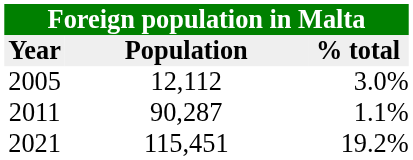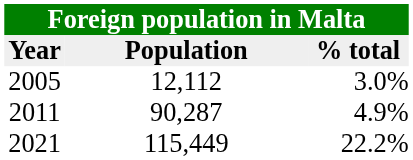2011 | % total: 1.1% -> 4.9%
2021 | Population: 115,451 -> 115,449
2021 | % total: 19.2% -> 22.2%
